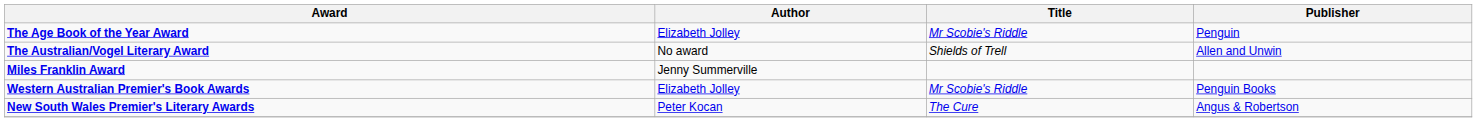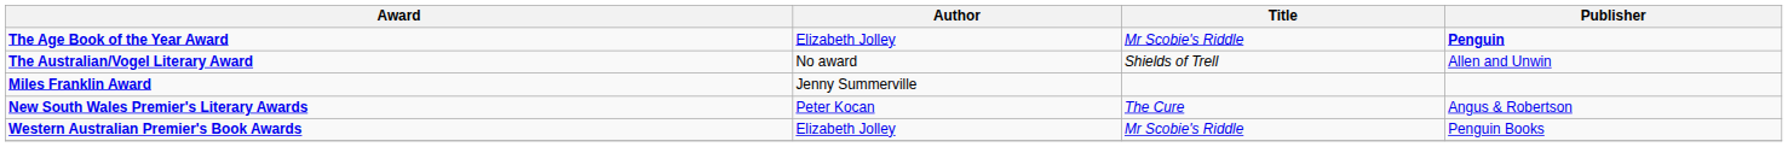The Age Book of the Year Award | Publisher: normal -> bold
rows swapped: New South Wales Premier's Literary Awards <-> Western Australian Premier's Book Awards
